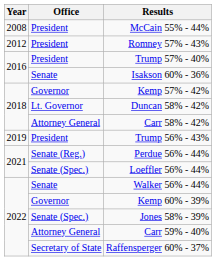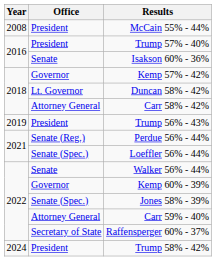- row: 2012 | President | Romney 57% - 43%
+ row: 2024 | President | Trump 58% - 42%
